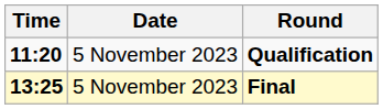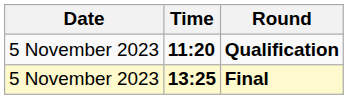columns swapped: Date <-> Time
